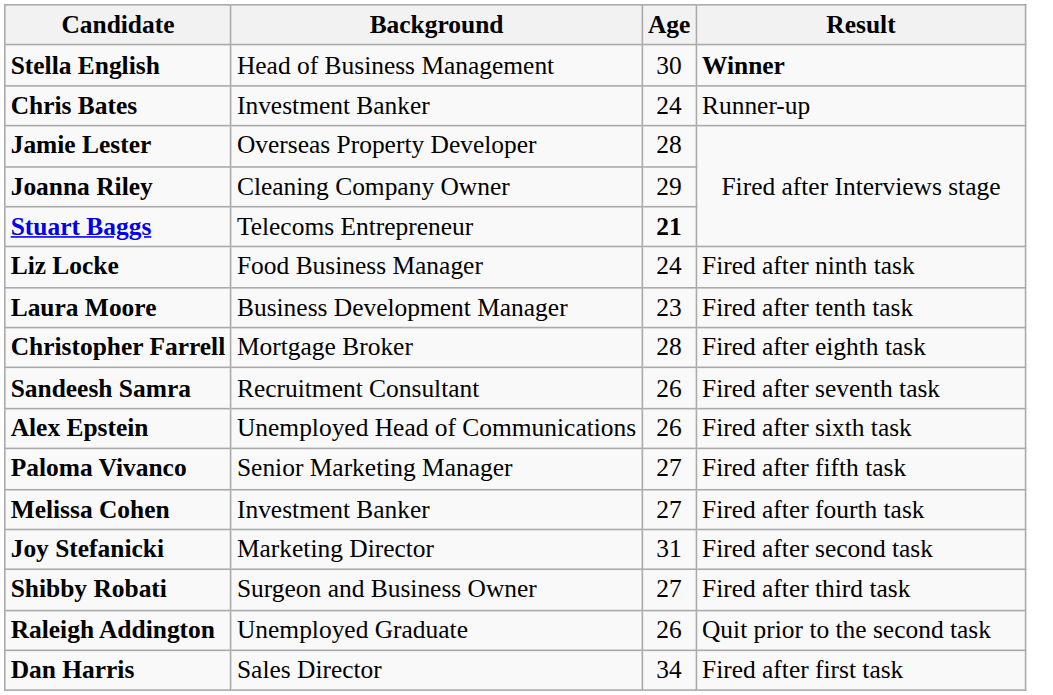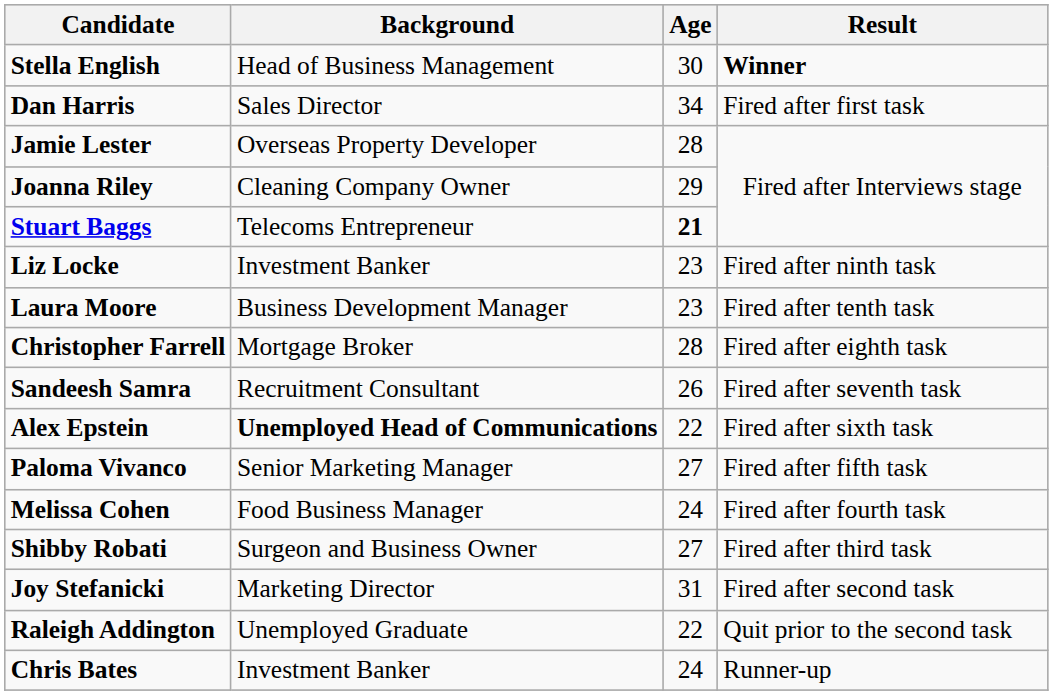rows swapped: Chris Bates <-> Dan Harris
Liz Locke | Background: Food Business Manager -> Investment Banker
Liz Locke | Age: 24 -> 23
Alex Epstein | Background: normal -> bold
Alex Epstein | Age: 26 -> 22
Melissa Cohen | Background: Investment Banker -> Food Business Manager
Melissa Cohen | Age: 27 -> 24
rows swapped: Shibby Robati <-> Joy Stefanicki
Raleigh Addington | Age: 26 -> 22
